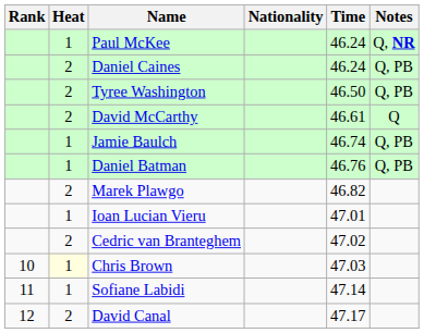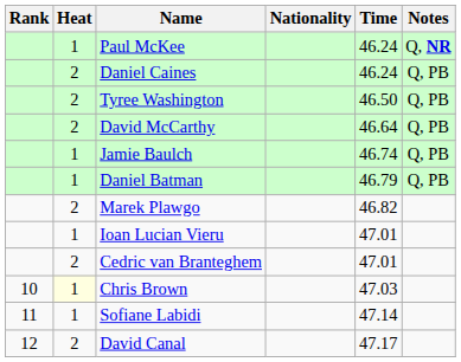David McCarthy | Time: 46.61 -> 46.64
David McCarthy | Notes: Q -> Q, PB
Daniel Batman | Time: 46.76 -> 46.79
Cedric van Branteghem | Time: 47.02 -> 47.01
